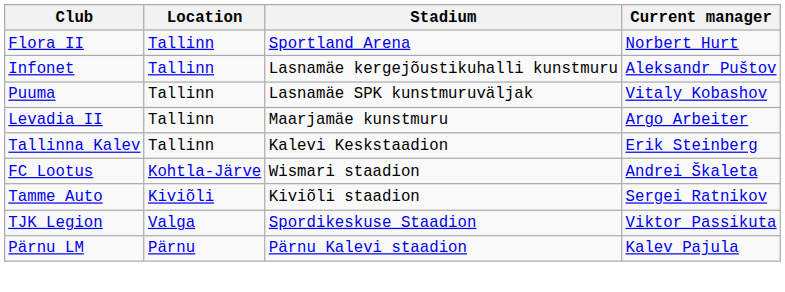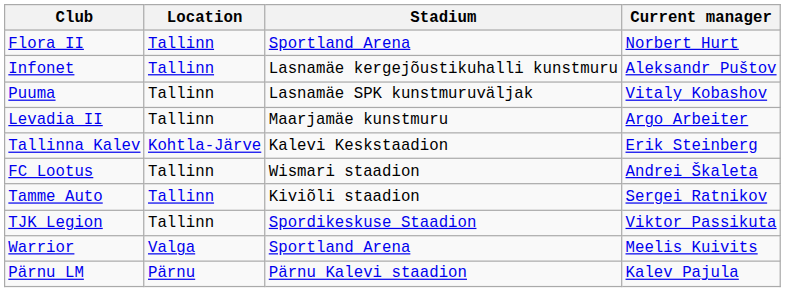Tallinna Kalev | Location: Tallinn -> Kohtla-Järve
FC Lootus | Location: Kohtla-Järve -> Tallinn
Tamme Auto | Location: Kiviõli -> Tallinn
TJK Legion | Location: Valga -> Tallinn
+ row: Warrior | Valga | Sportland Arena | Meelis Kuivits
